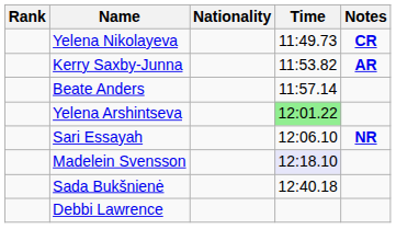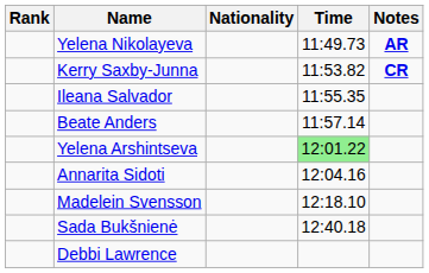Yelena Nikolayeva | Notes: CR -> AR
Kerry Saxby-Junna | Notes: AR -> CR
+ row: Ileana Salvador | 11:55.35
+ row: Annarita Sidoti | 12:04.16
- row: Sari Essayah | 12:06.10 | NR
Madelein Svensson | Time: lavender background -> no background
